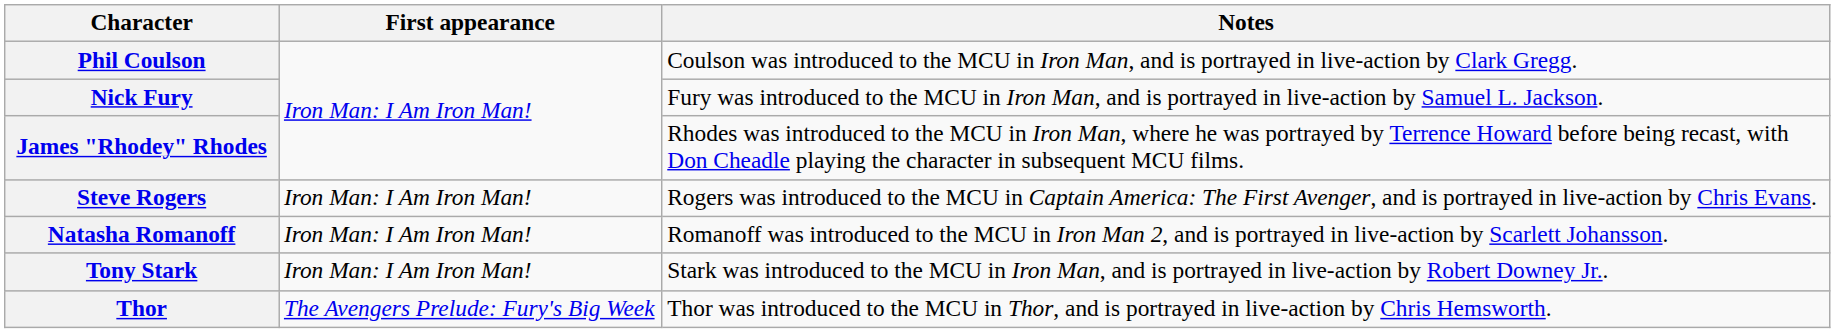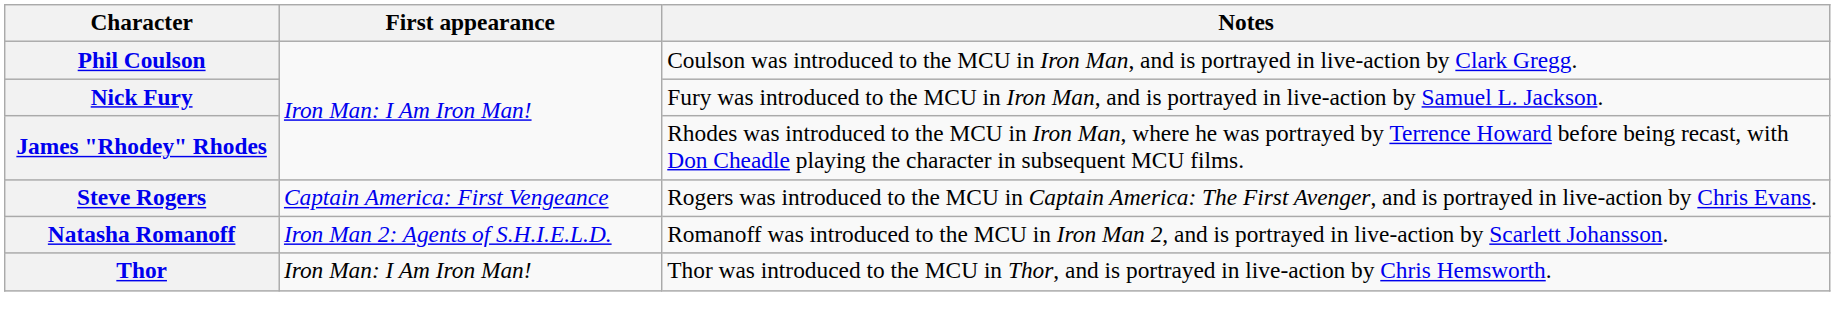Steve Rogers | First appearance: Iron Man: I Am Iron Man! -> Captain America: First Vengeance
Natasha Romanoff | First appearance: Iron Man: I Am Iron Man! -> Iron Man 2: Agents of S.H.I.E.L.D.
- row: Tony Stark | Iron Man: I Am Iron Man! | Stark was introduced to the MCU in Iron Man, and is portrayed in live-action by Robert Downey Jr..
Thor | First appearance: The Avengers Prelude: Fury's Big Week -> Iron Man: I Am Iron Man!
